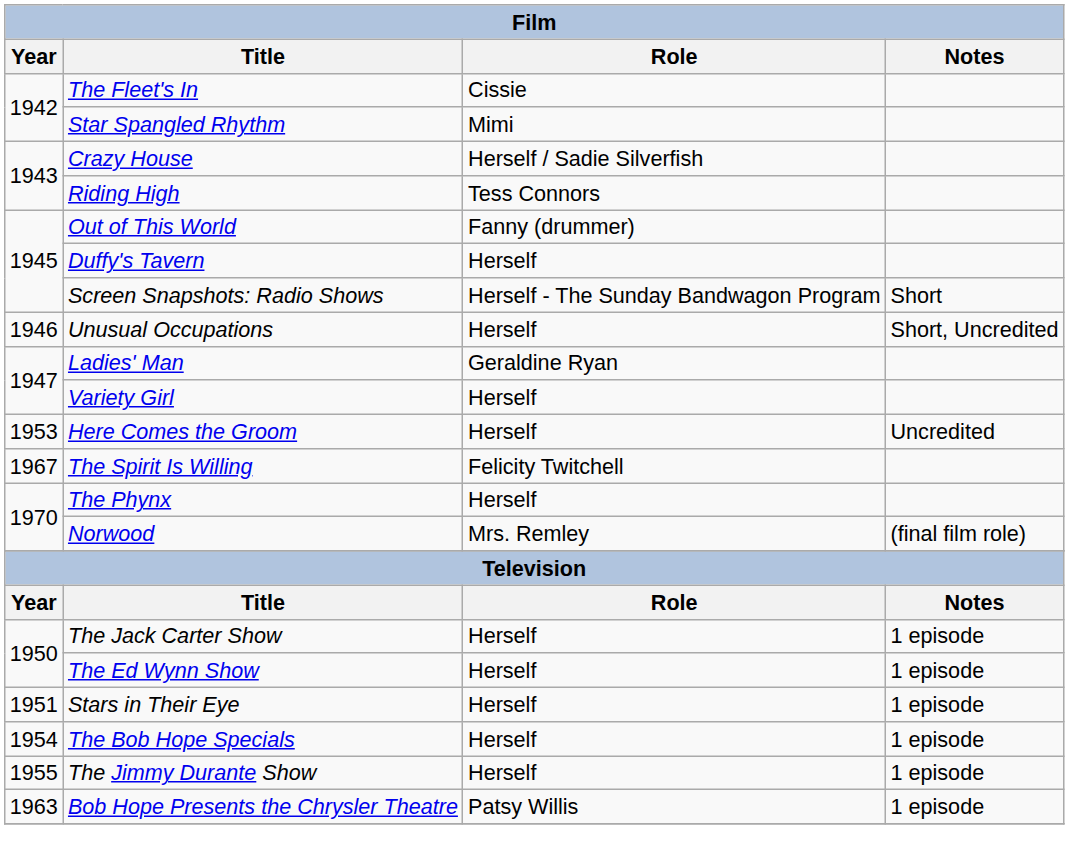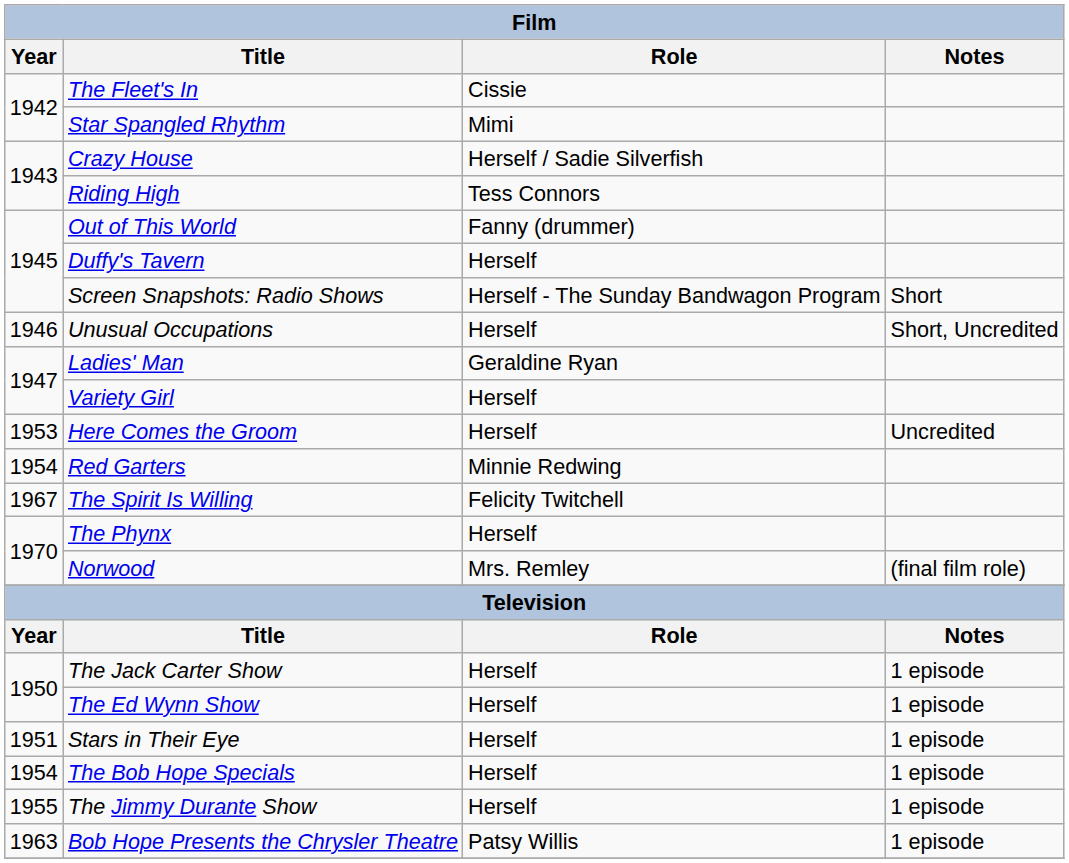+ row: 1954 | Red Garters | Minnie Redwing
